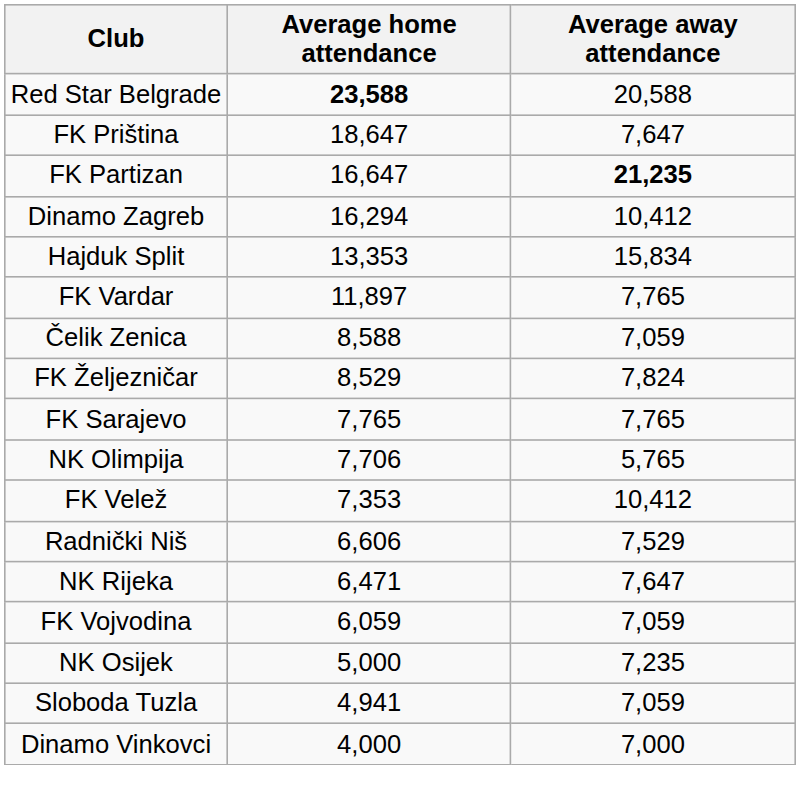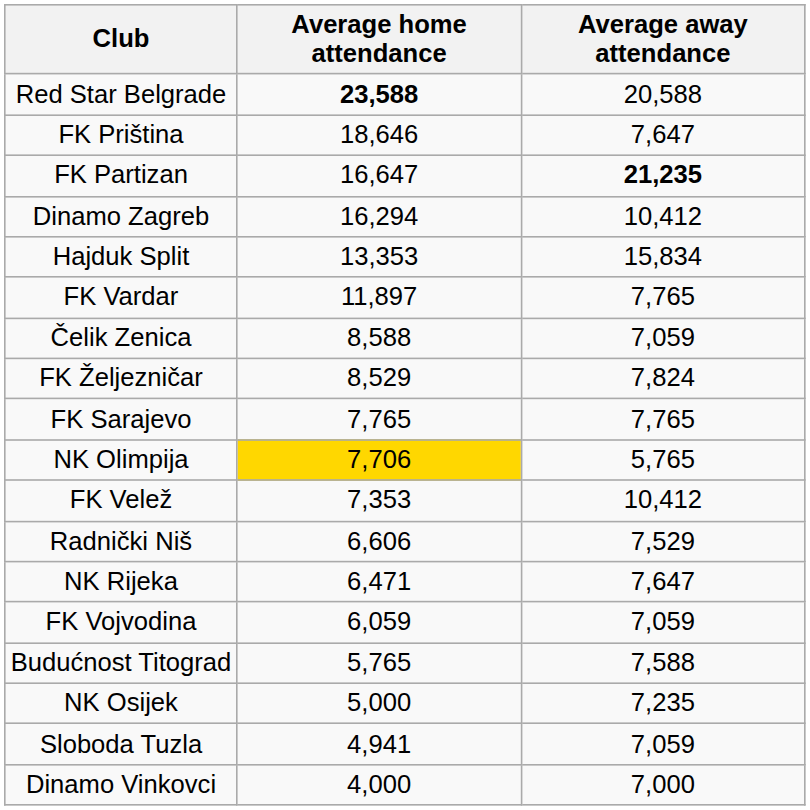FK Priština | Average home attendance: 18,647 -> 18,646
NK Olimpija | Average home attendance: no background -> gold background
+ row: Budućnost Titograd | 5,765 | 7,588
